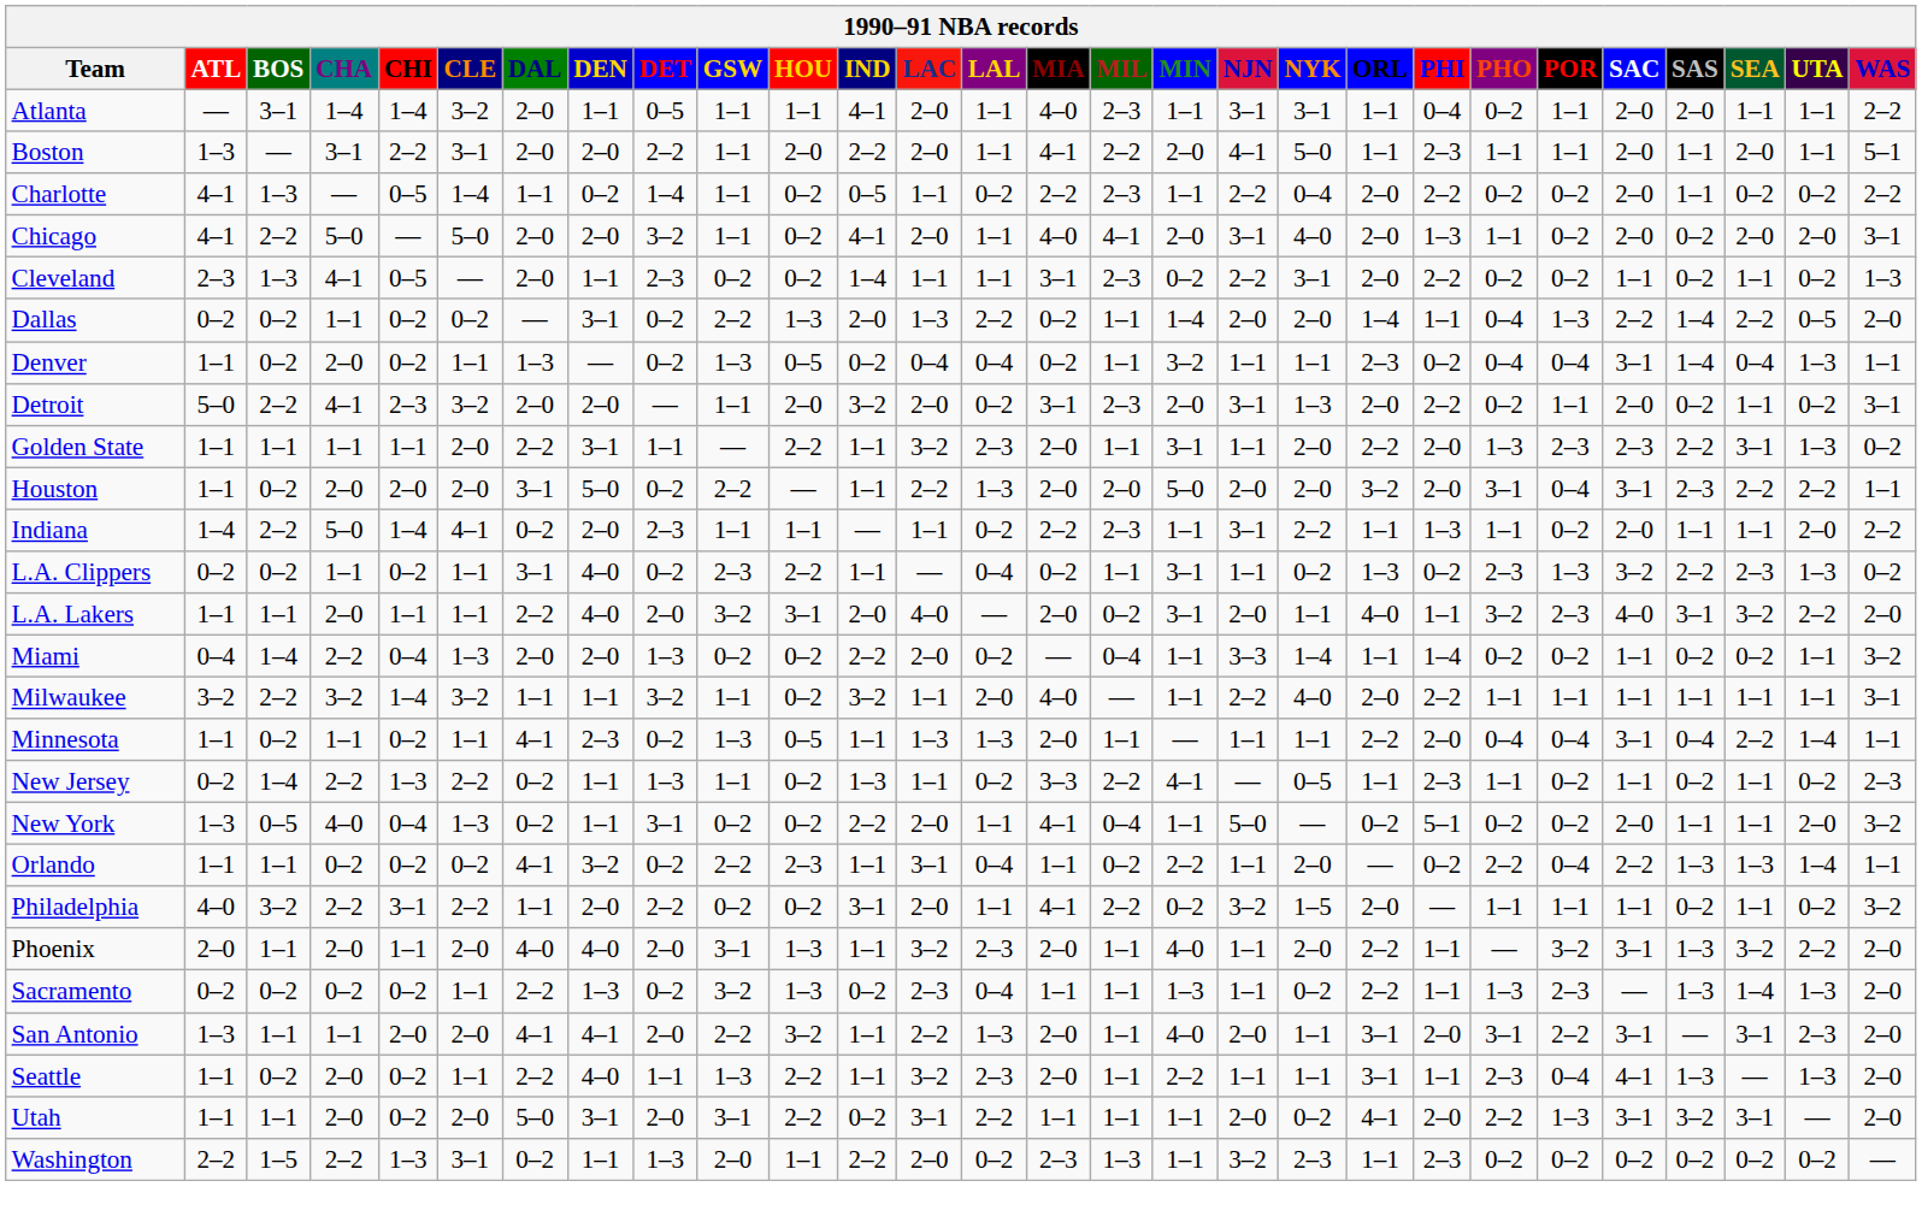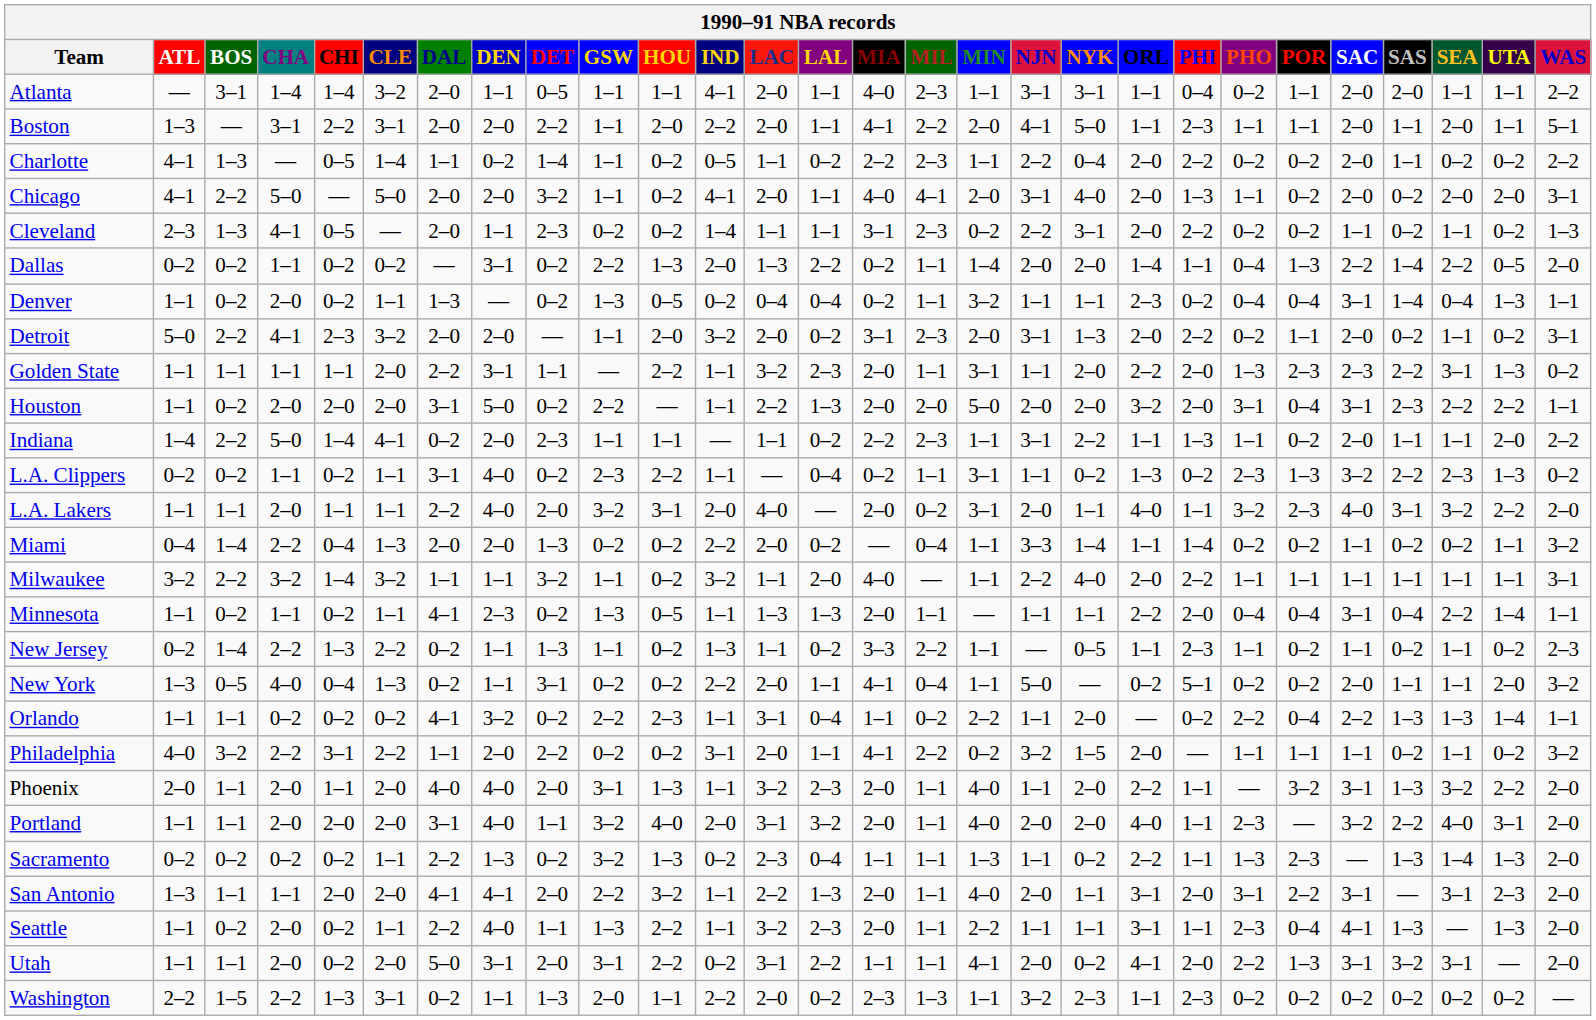New Jersey | MIN: 4–1 -> 1–1
+ row: Portland | 1–1 | 1–1 | 2–0 | 2–0 | 2–0 | 3–1 | 4–0 | 1–1 | 3–2 | 4–0 | 2–0 | 3–1 | 3–2 | 2–0 | 1–1 | 4–0 | 2–0 | 2–0 | 4–0 | 1–1 | 2–3 | — | 3–2 | 2–2 | 4–0 | 3–1 | 2–0
Utah | MIN: 1–1 -> 4–1
